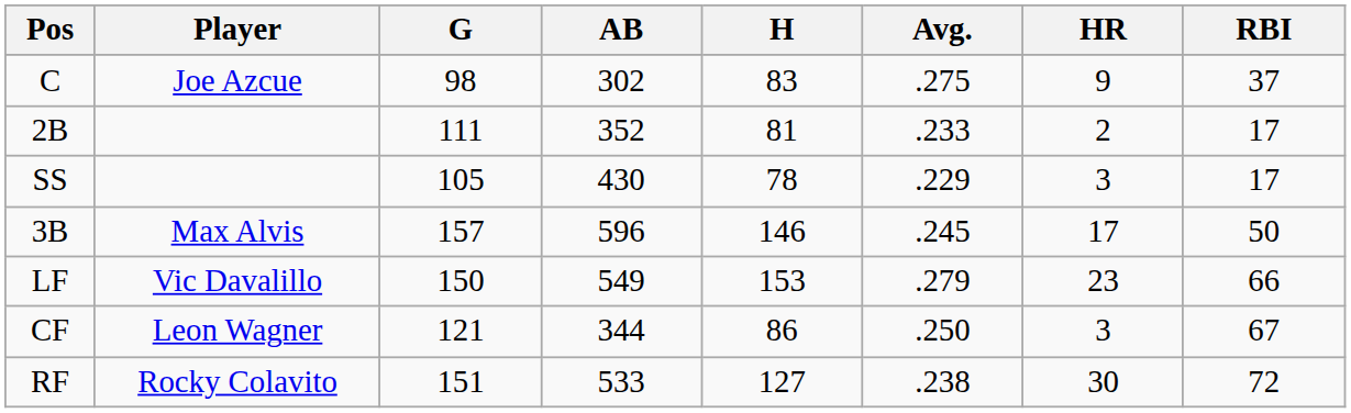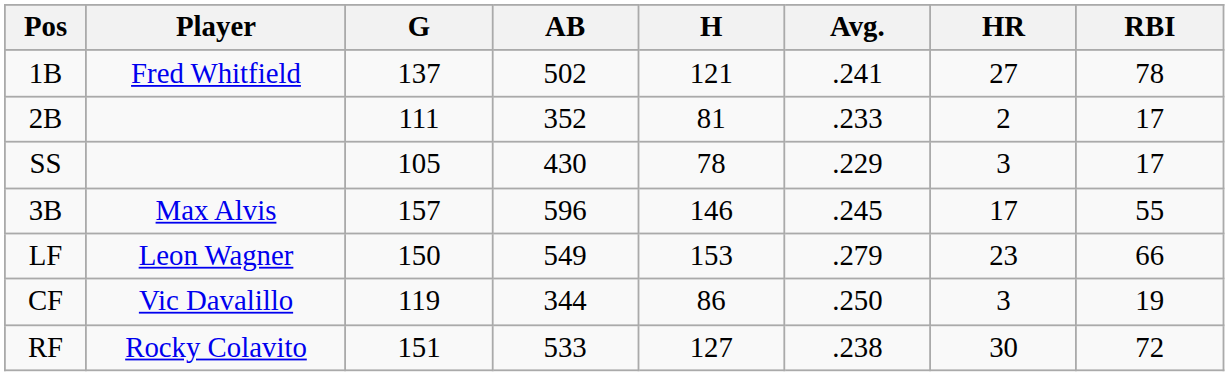- row: C | Joe Azcue | 98 | 302 | 83 | .275 | 9 | 37
+ row: 1B | Fred Whitfield | 137 | 502 | 121 | .241 | 27 | 78
3B | RBI: 50 -> 55
LF | Player: Vic Davalillo -> Leon Wagner
CF | Player: Leon Wagner -> Vic Davalillo
CF | G: 121 -> 119
CF | RBI: 67 -> 19
